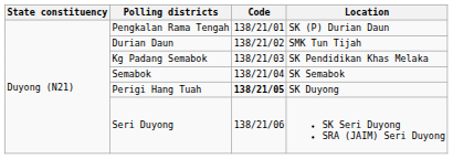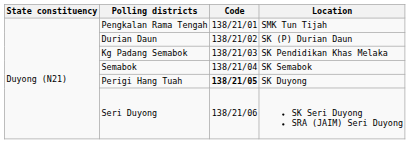Pengkalan Rama Tengah | Location: SK (P) Durian Daun -> SMK Tun Tijah
Durian Daun | Location: SMK Tun Tijah -> SK (P) Durian Daun
